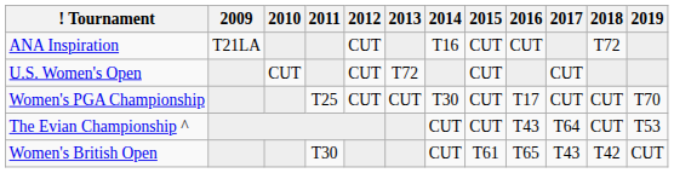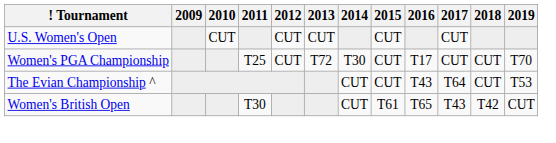- row: ANA Inspiration | T21LA | CUT | T16 | CUT | CUT | T72
U.S. Women's Open | 2013: T72 -> CUT
Women's PGA Championship | 2013: CUT -> T72
